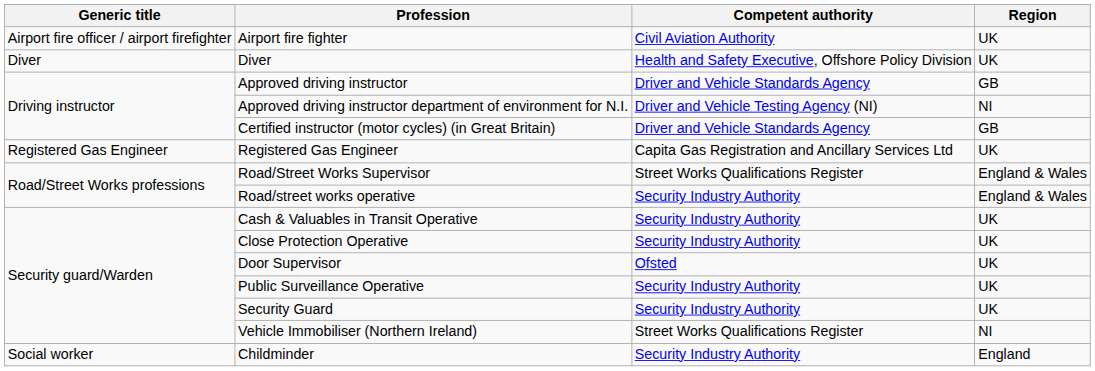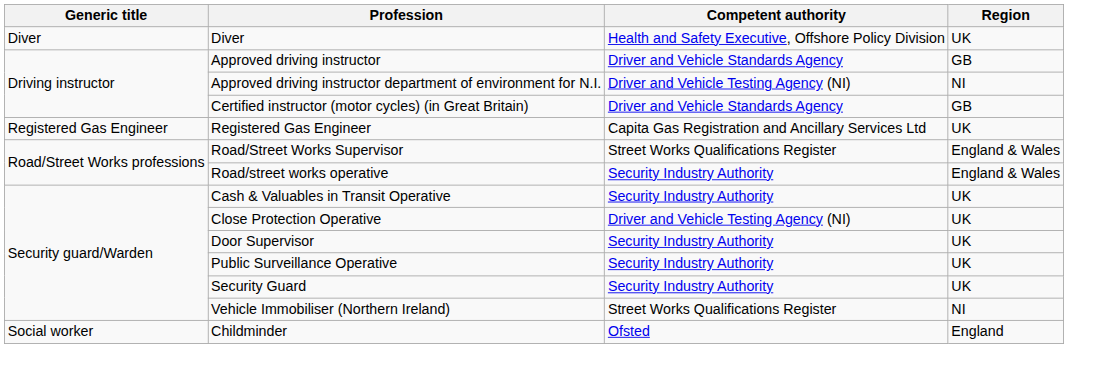- row: Airport fire officer / airport firefighter | Airport fire fighter | Civil Aviation Authority | UK
Close Protection Operative | Competent authority: Security Industry Authority -> Driver and Vehicle Testing Agency (NI)
Door Supervisor | Competent authority: Ofsted -> Security Industry Authority
Childminder | Competent authority: Security Industry Authority -> Ofsted
